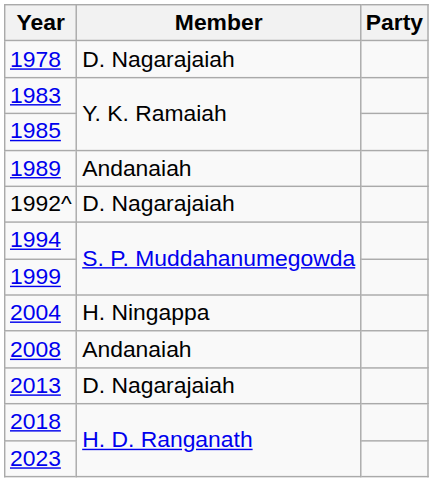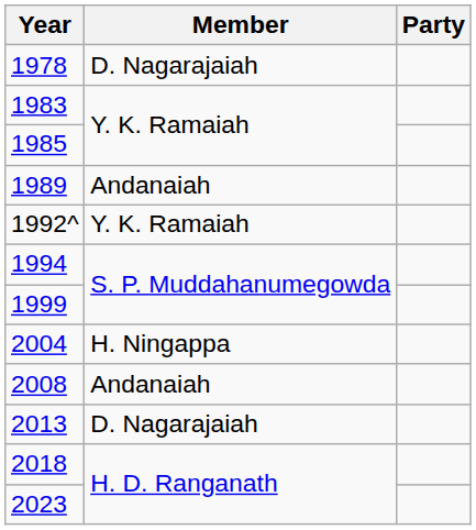1992^ | Member: D. Nagarajaiah -> Y. K. Ramaiah
